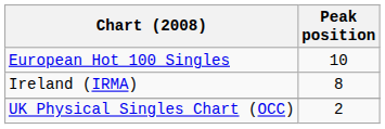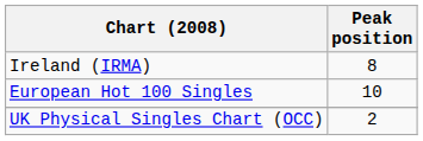rows swapped: European Hot 100 Singles <-> Ireland (IRMA)
